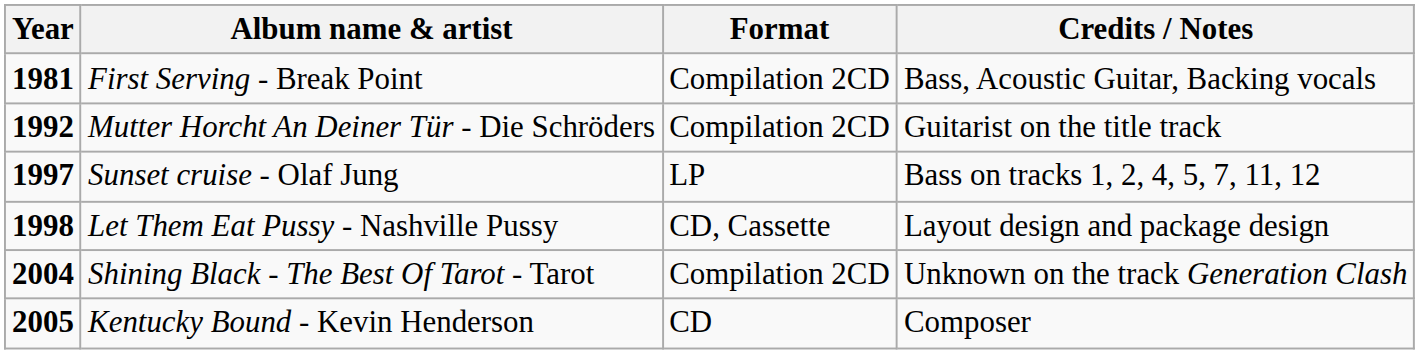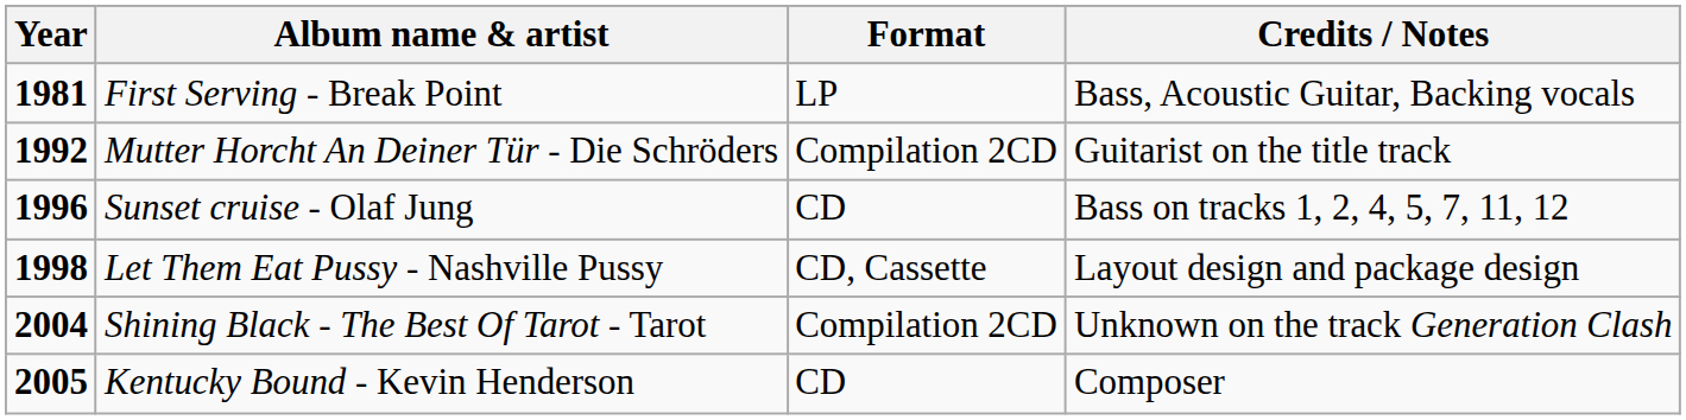First Serving - Break Point | Format: Compilation 2CD -> LP
Sunset cruise - Olaf Jung | Year: 1997 -> 1996
Sunset cruise - Olaf Jung | Format: LP -> CD
